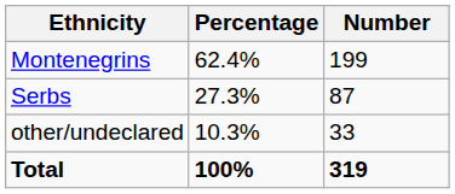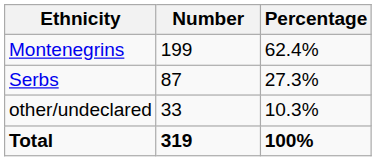columns swapped: Number <-> Percentage
